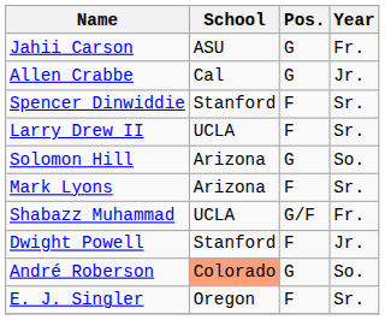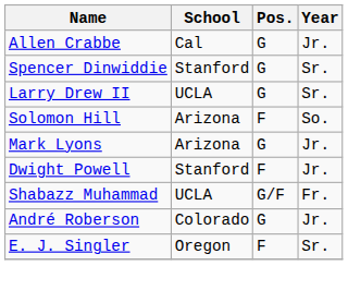- row: Jahii Carson | ASU | G | Fr.
Spencer Dinwiddie | Pos.: F -> G
Larry Drew II | Pos.: F -> G
Solomon Hill | Pos.: G -> F
Mark Lyons | Pos.: F -> G
Mark Lyons | Year: Sr. -> Jr.
rows swapped: Shabazz Muhammad <-> Dwight Powell
André Roberson | School: lightsalmon background -> no background
André Roberson | Year: So. -> Jr.
